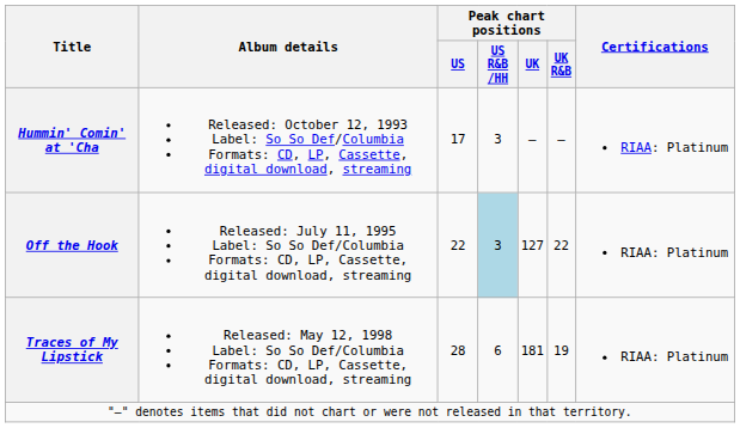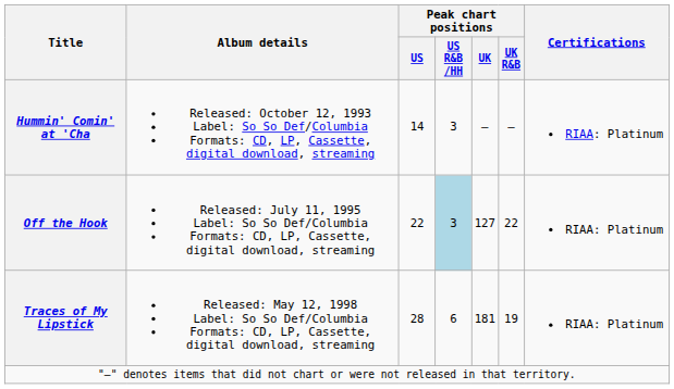Hummin' Comin' at 'Cha | Peak chart positions / US: 17 -> 14
